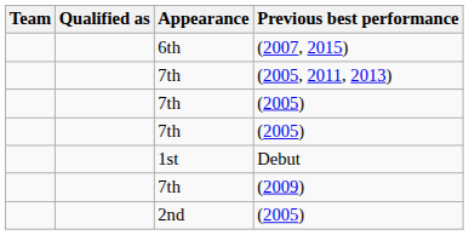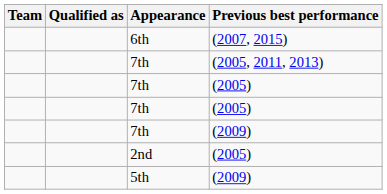- row: 1st | Debut
+ row: 5th | (2009)
